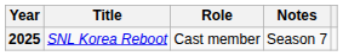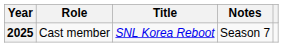columns swapped: Title <-> Role
